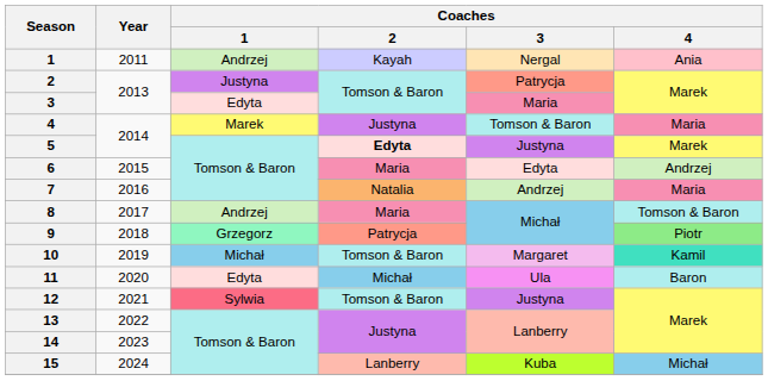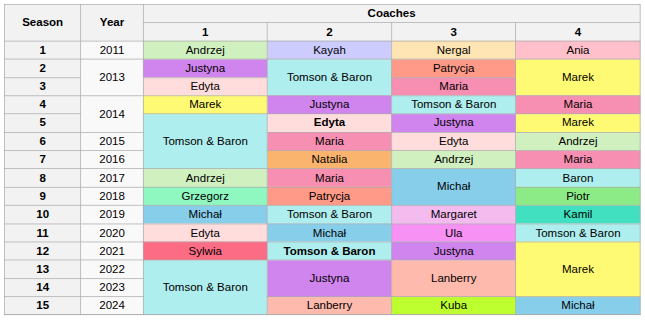8 | Coaches / 4: Tomson & Baron -> Baron
11 | Coaches / 4: Baron -> Tomson & Baron
12 | Coaches / 2: normal -> bold
